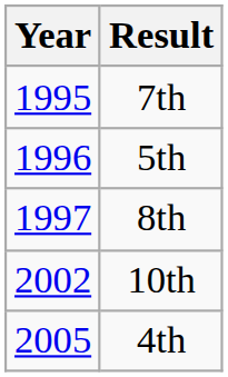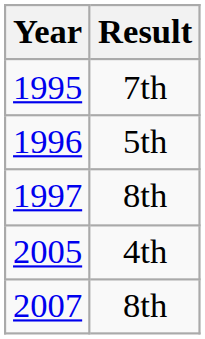- row: 2002 | 10th
+ row: 2007 | 8th
